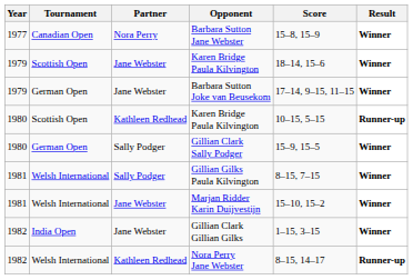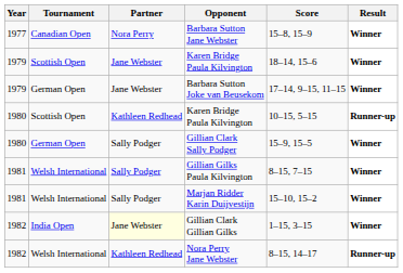Marjan Ridder Karin Duijvestijn | Partner: Jane Webster -> Sally Podger
Gillian Clark Gillian Gilks | Partner: no background -> lightyellow background
